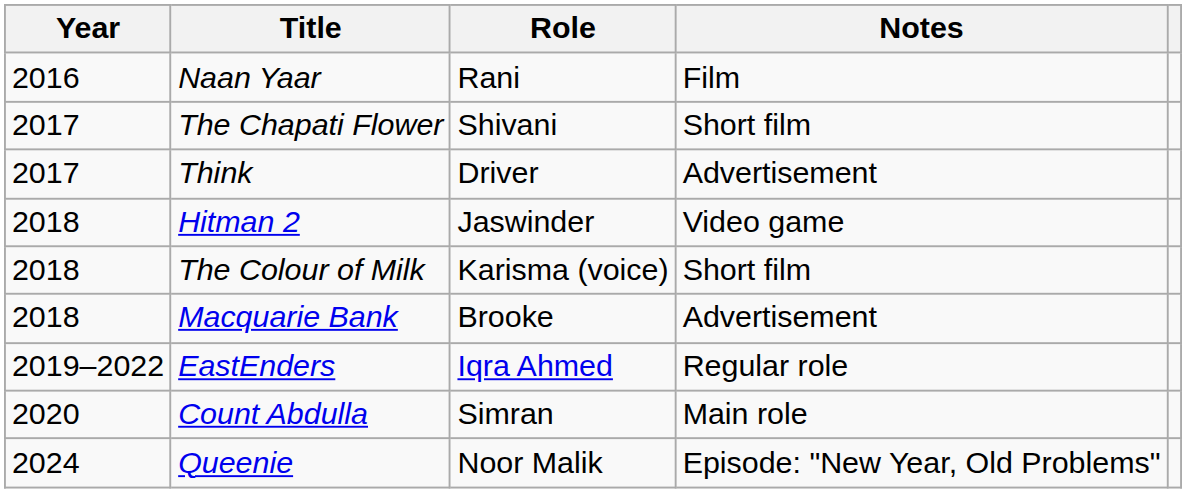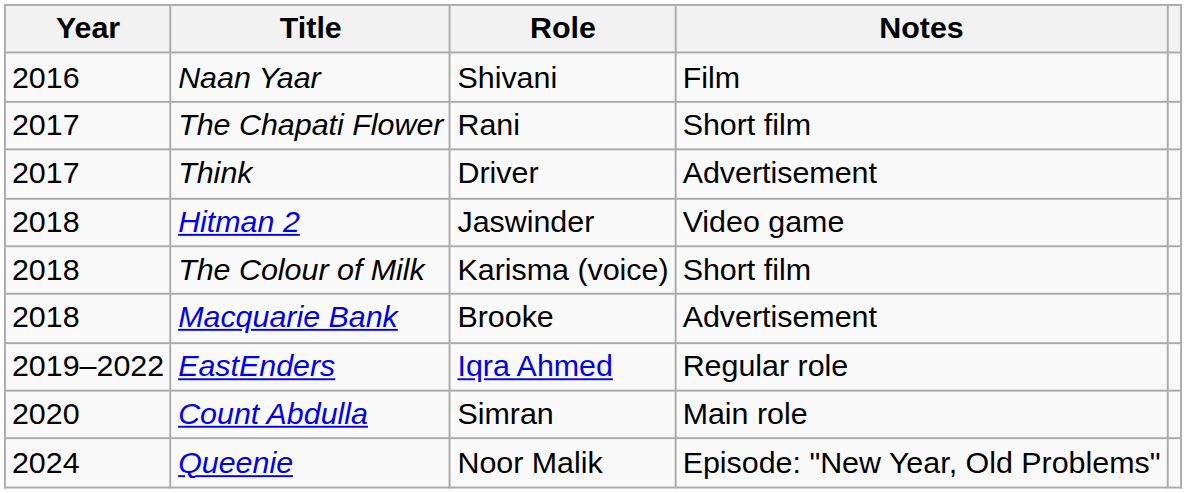Naan Yaar | Role: Rani -> Shivani
The Chapati Flower | Role: Shivani -> Rani
